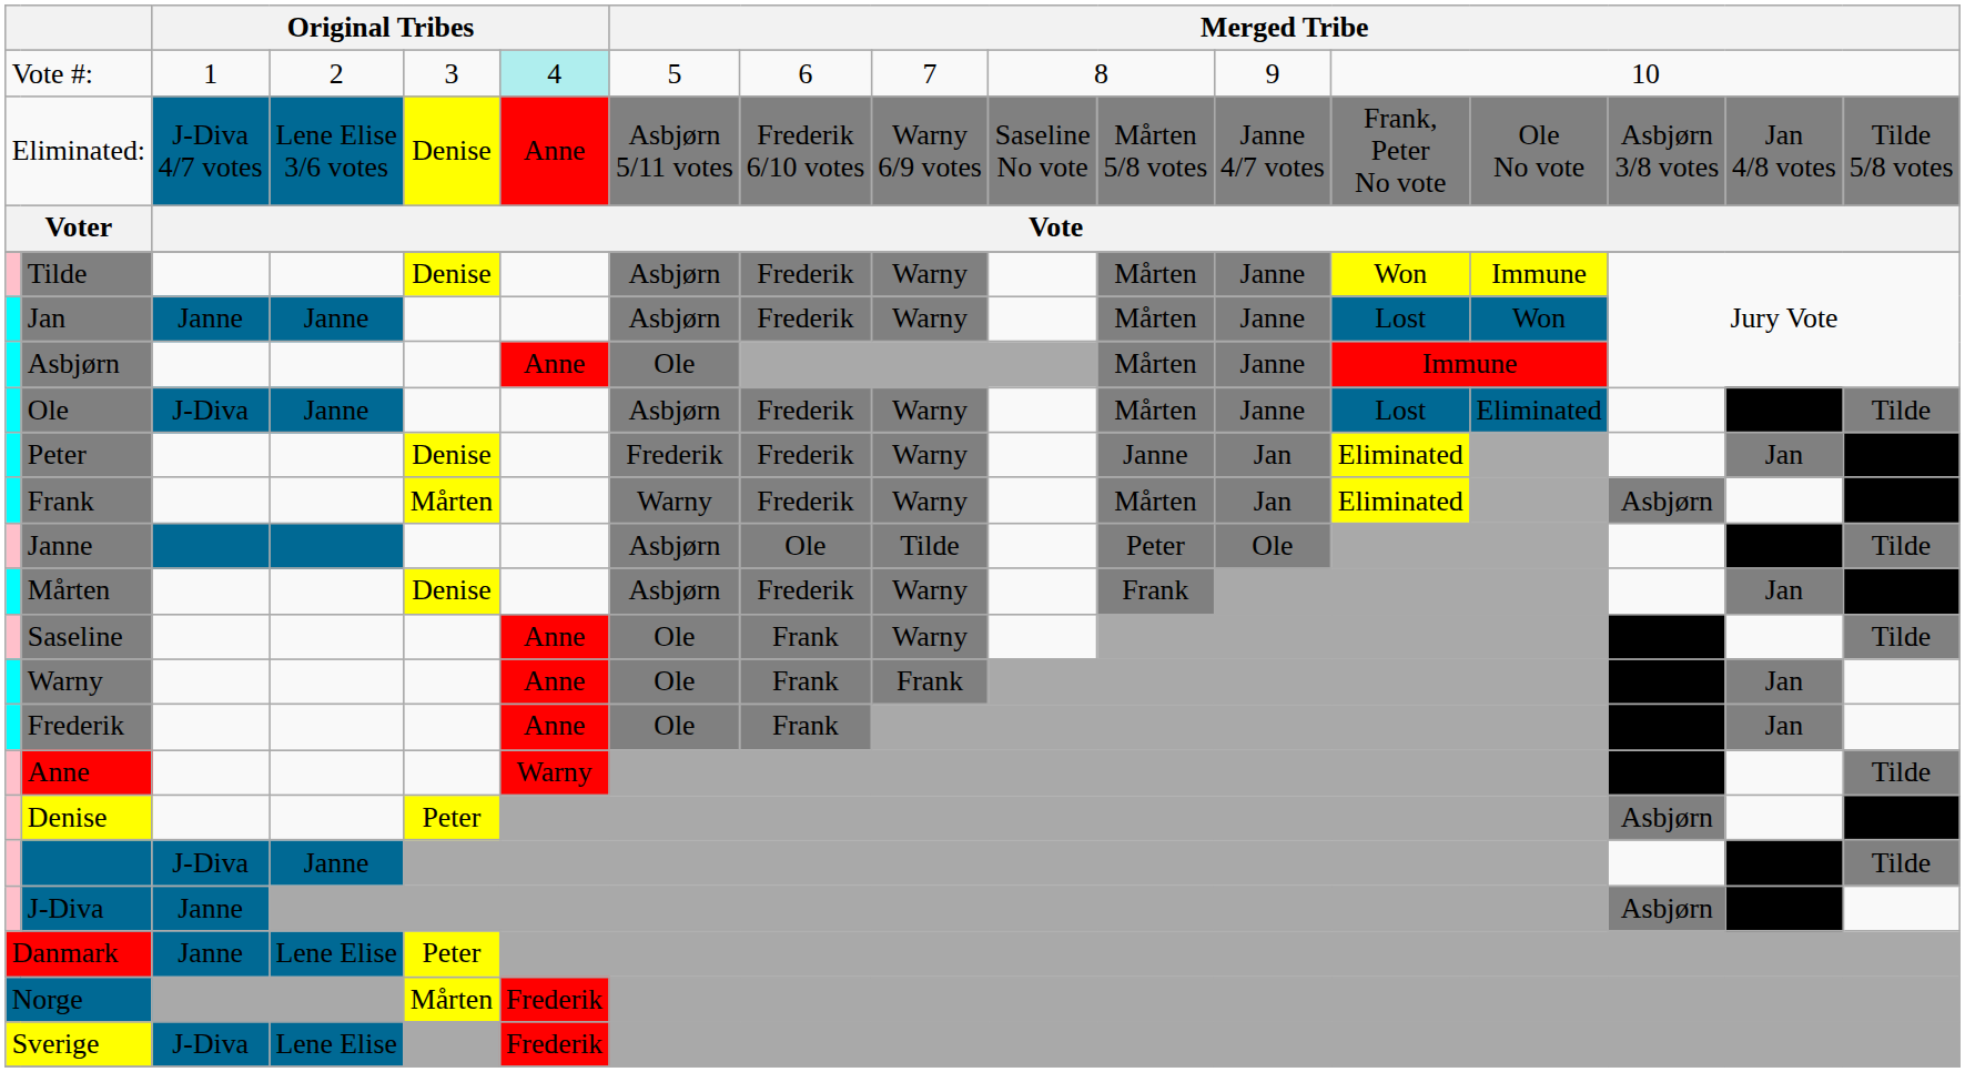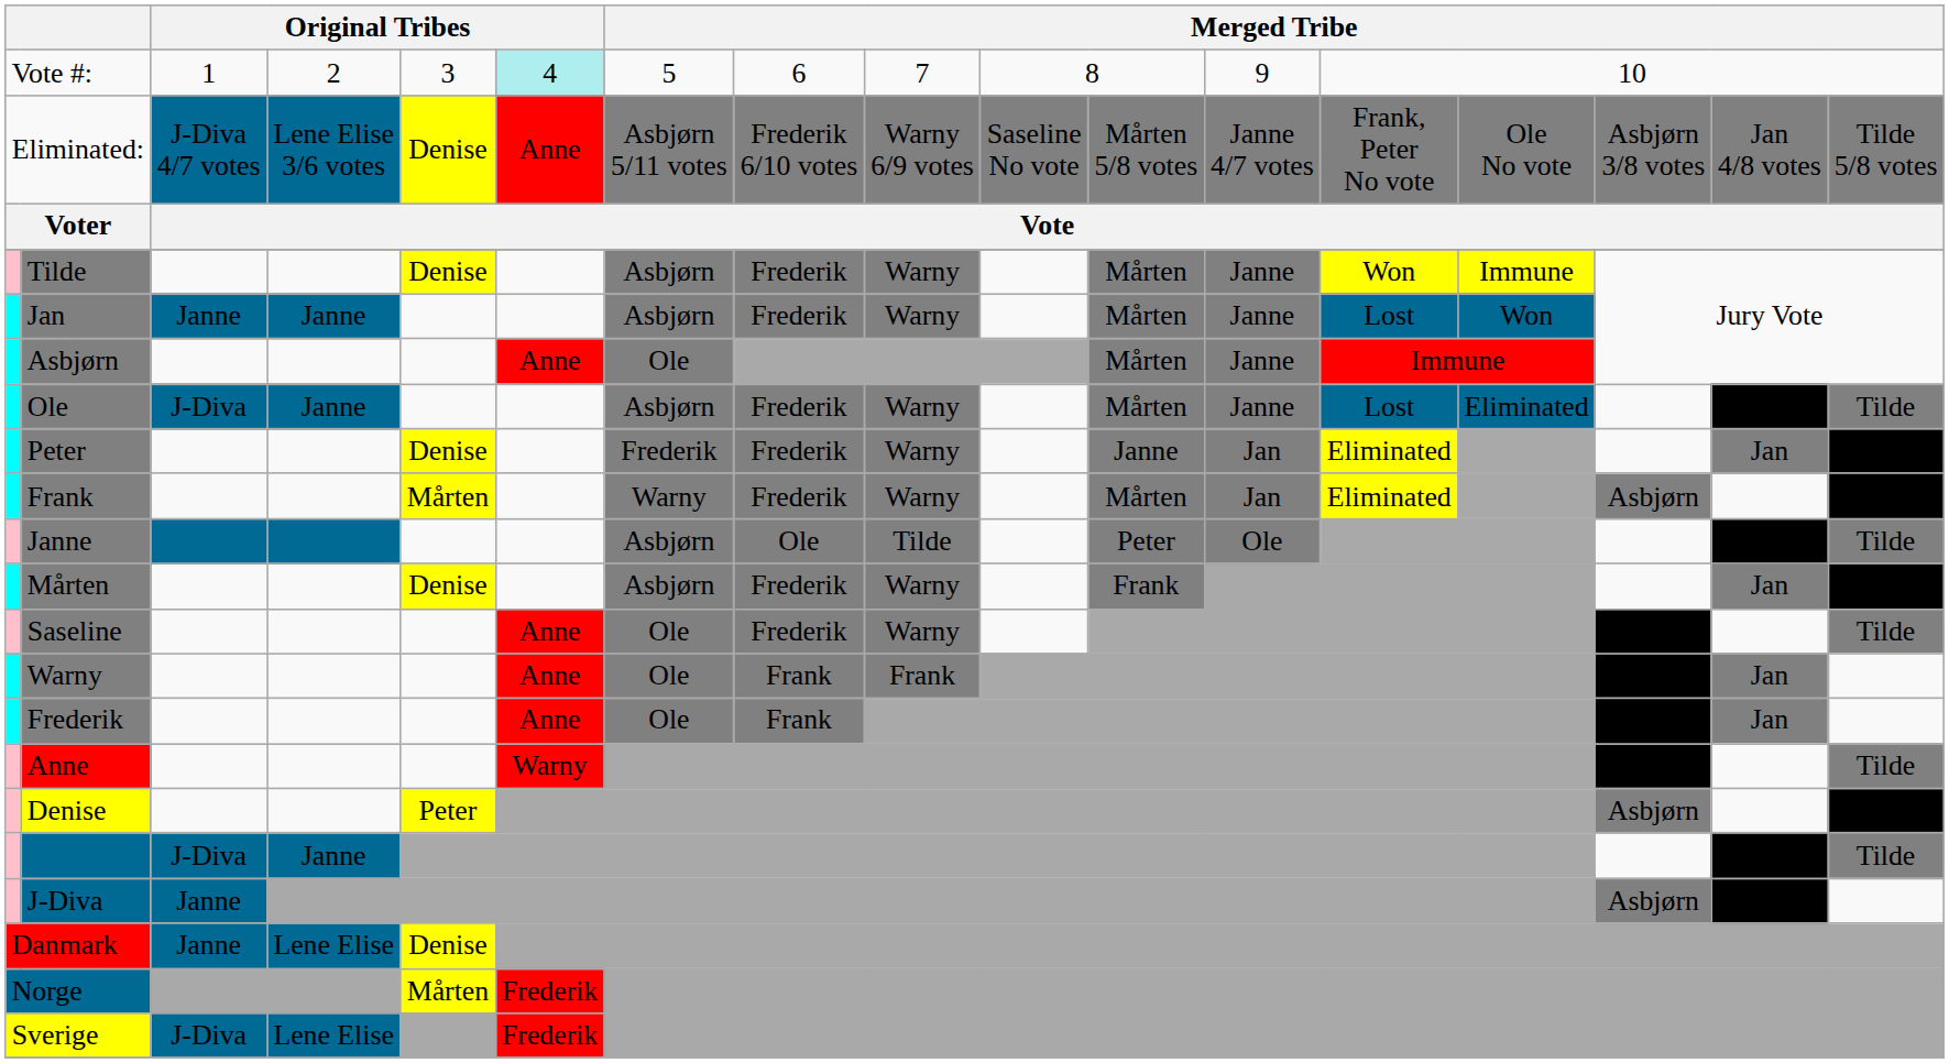Saseline | column 8: Frank -> Frederik
Danmark | column 5: Peter -> Denise
